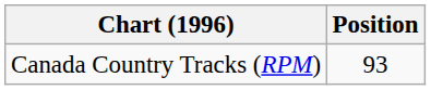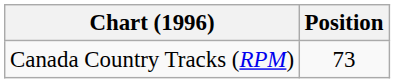Canada Country Tracks (RPM) | Position: 93 -> 73
